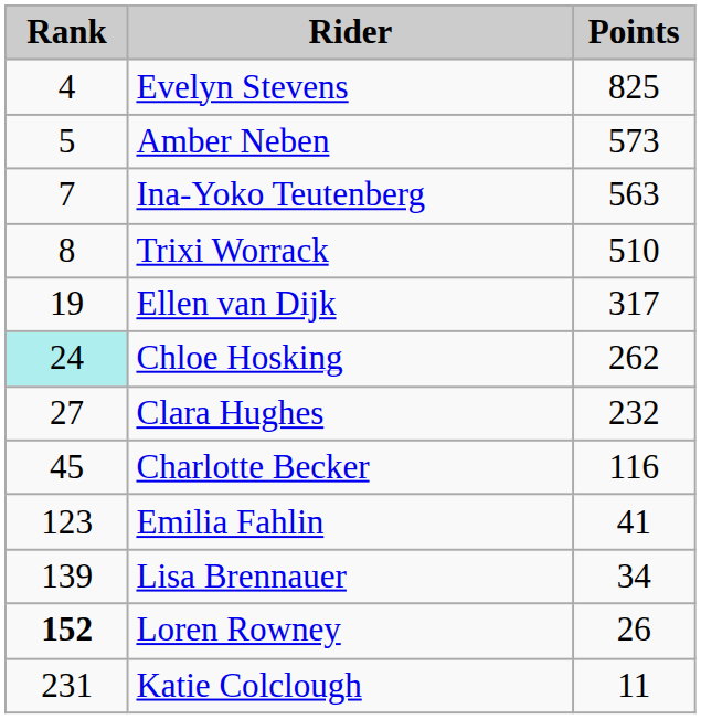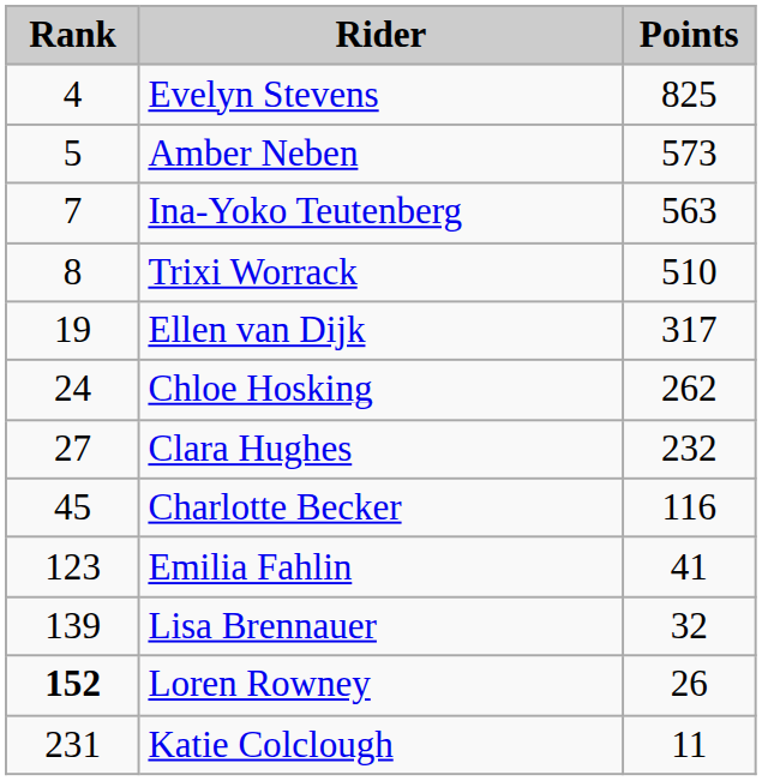Chloe Hosking | Rank: paleturquoise background -> no background
Lisa Brennauer | Points: 34 -> 32
